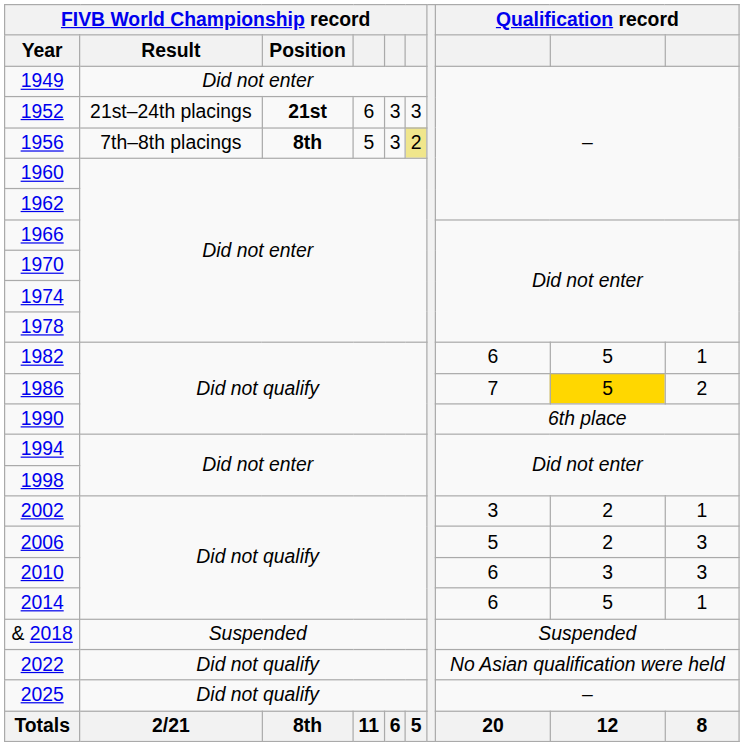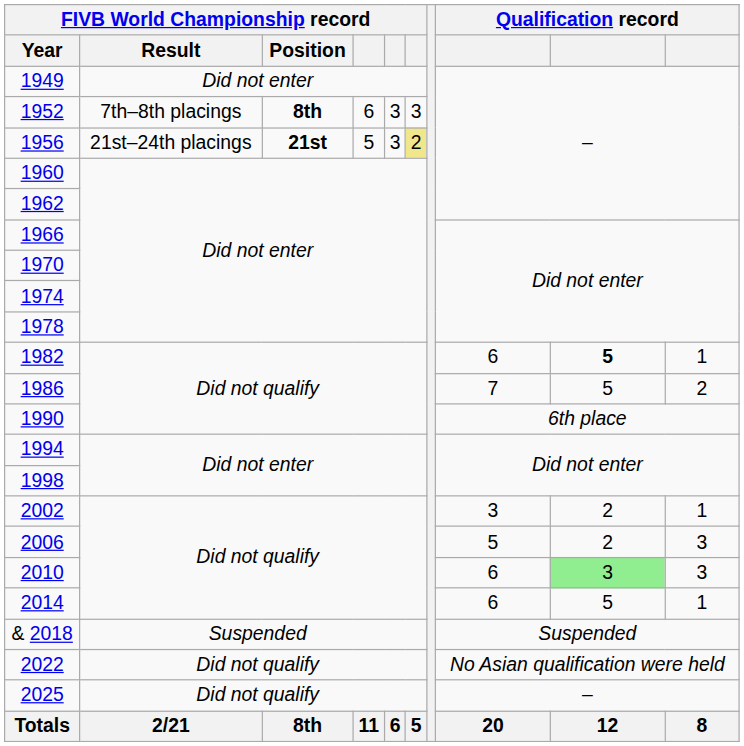1952 | FIVB World Championship record / Result: 21st–24th placings -> 7th–8th placings
1952 | FIVB World Championship record / Position: 21st -> 8th
1956 | FIVB World Championship record / Result: 7th–8th placings -> 21st–24th placings
1956 | FIVB World Championship record / Position: 8th -> 21st
1982 | column 9: normal -> bold
1986 | column 9: gold background -> no background
2010 | column 9: no background -> lightgreen background
